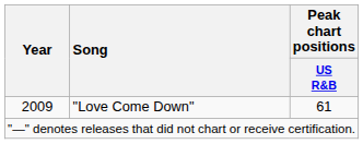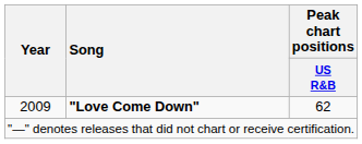2009 | Song: normal -> bold
2009 | Peak chart positions / US R&B: 61 -> 62
